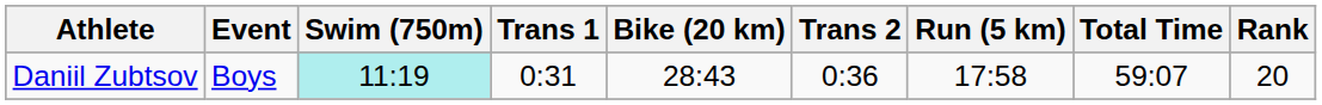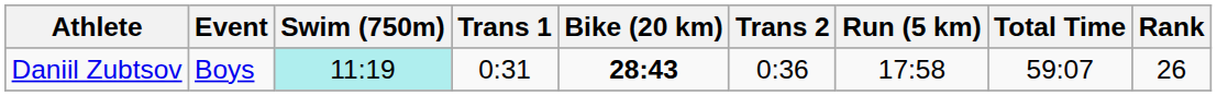Daniil Zubtsov | Bike (20 km): normal -> bold
Daniil Zubtsov | Rank: 20 -> 26
